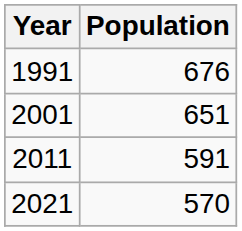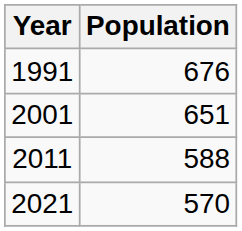2011 | Population: 591 -> 588
